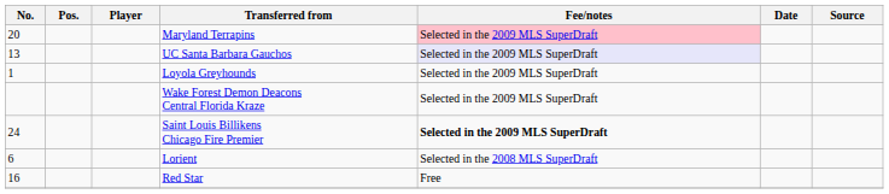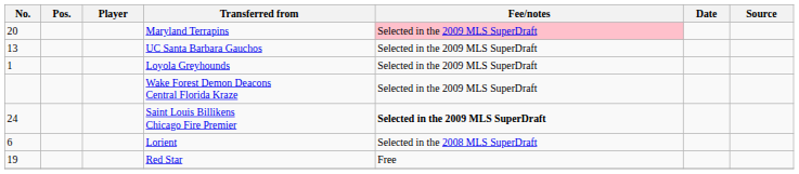UC Santa Barbara Gauchos | Fee/notes: lavender background -> no background
Red Star | No.: 16 -> 19
